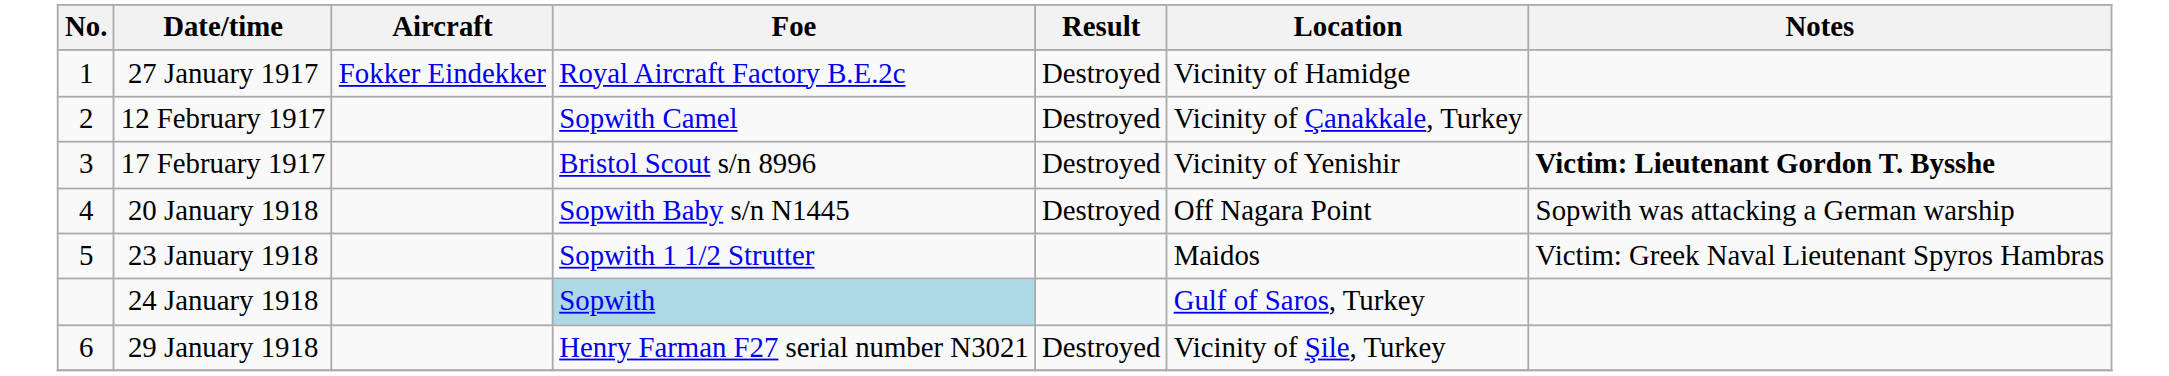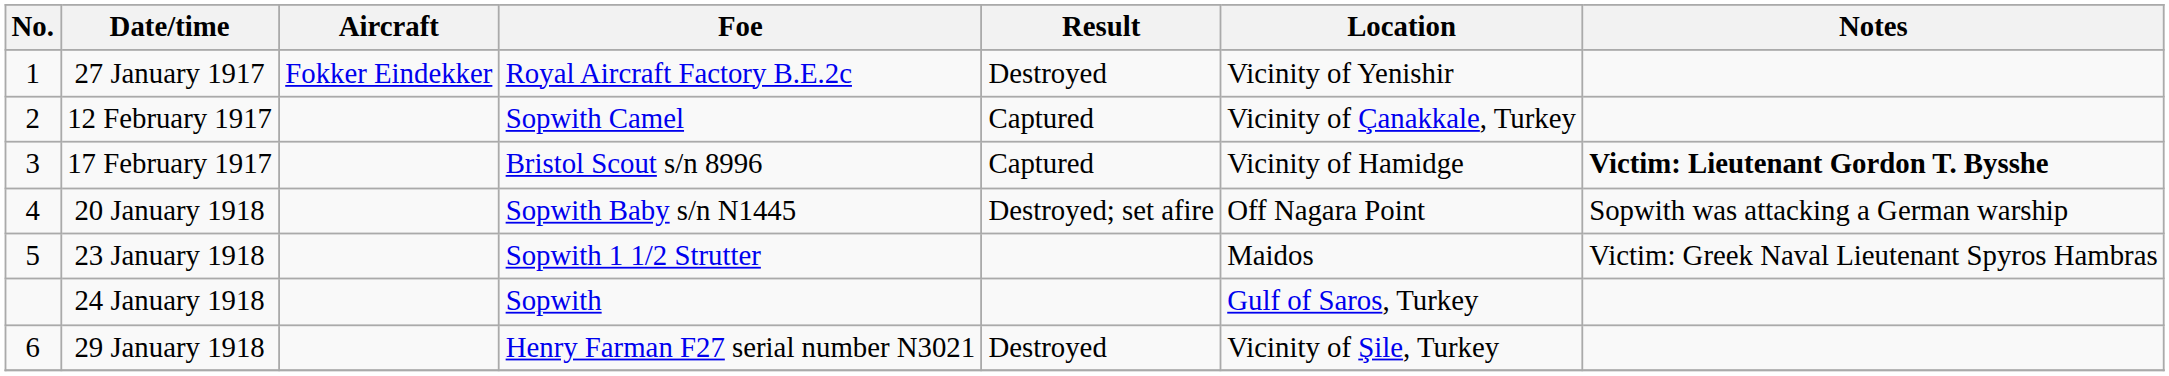27 January 1917 | Location: Vicinity of Hamidge -> Vicinity of Yenishir
12 February 1917 | Result: Destroyed -> Captured
17 February 1917 | Result: Destroyed -> Captured
17 February 1917 | Location: Vicinity of Yenishir -> Vicinity of Hamidge
20 January 1918 | Result: Destroyed -> Destroyed; set afire
24 January 1918 | Foe: lightblue background -> no background
